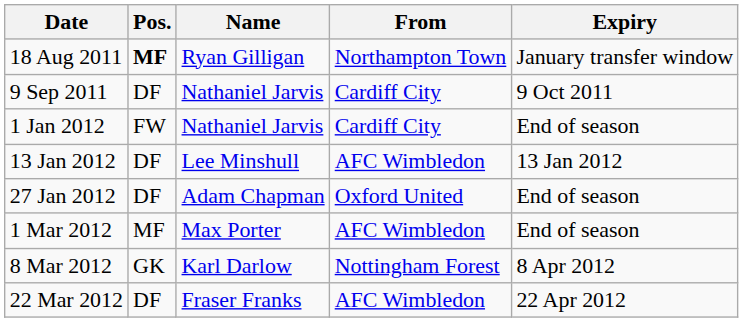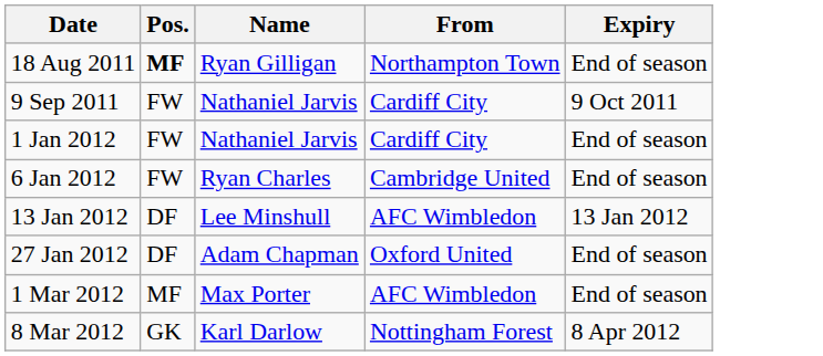18 Aug 2011 | Expiry: January transfer window -> End of season
9 Sep 2011 | Pos.: DF -> FW
+ row: 6 Jan 2012 | FW | Ryan Charles | Cambridge United | End of season
- row: 22 Mar 2012 | DF | Fraser Franks | AFC Wimbledon | 22 Apr 2012
